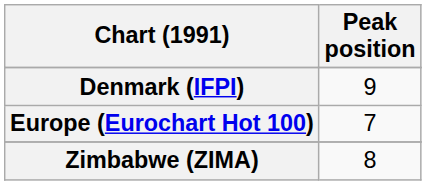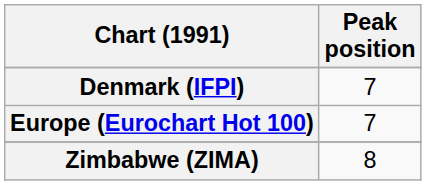Denmark (IFPI) | Peak position: 9 -> 7
